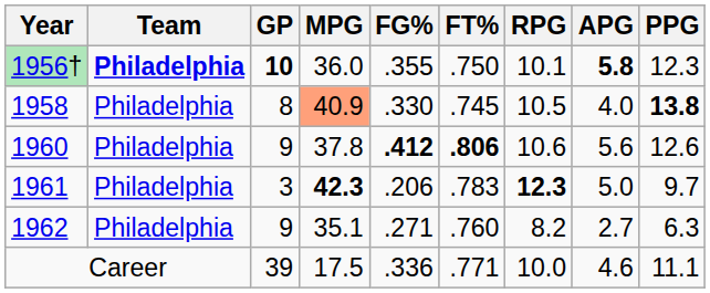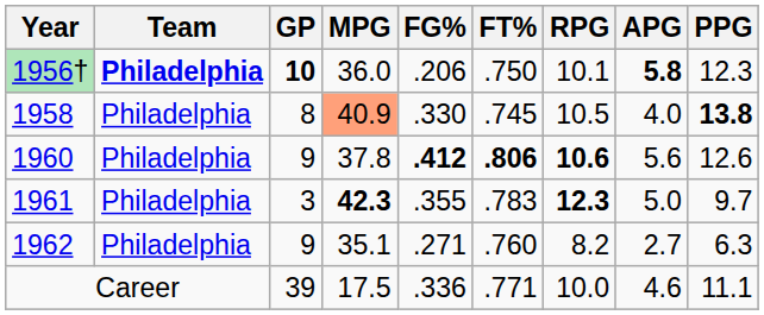1956† | FG%: .355 -> .206
1960 | RPG: normal -> bold
1961 | FG%: .206 -> .355
